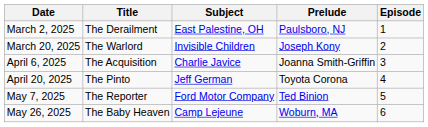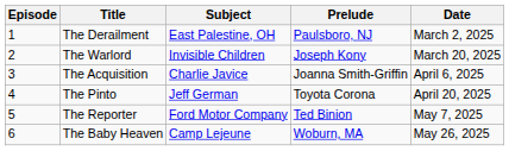columns swapped: Episode <-> Date
